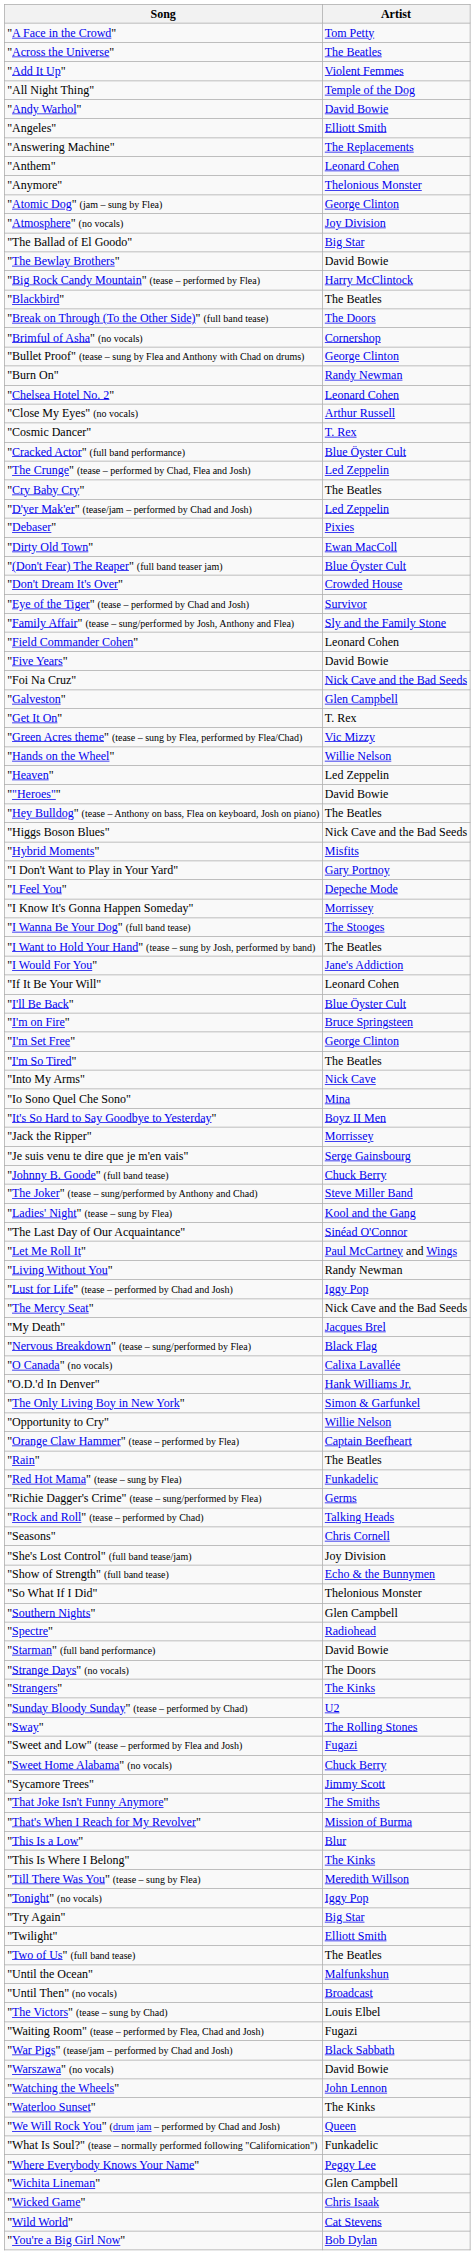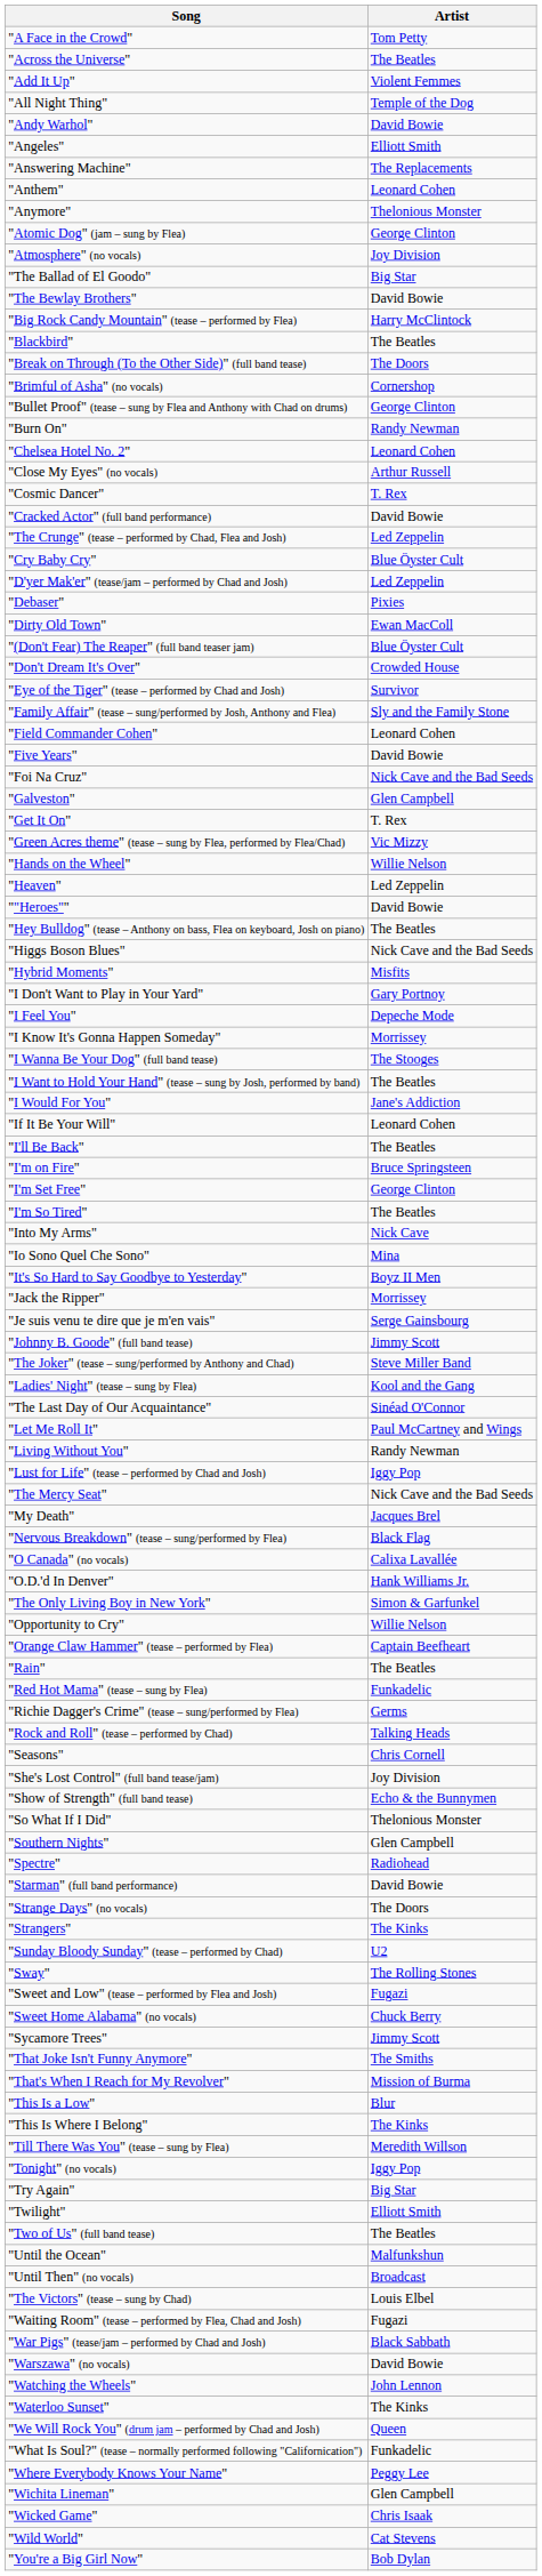"Cracked Actor" (full band performance) | Artist: Blue Öyster Cult -> David Bowie
"Cry Baby Cry" | Artist: The Beatles -> Blue Öyster Cult
"I'll Be Back" | Artist: Blue Öyster Cult -> The Beatles
"Johnny B. Goode" (full band tease) | Artist: Chuck Berry -> Jimmy Scott
